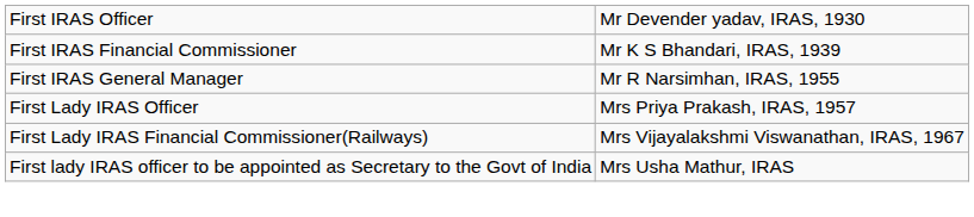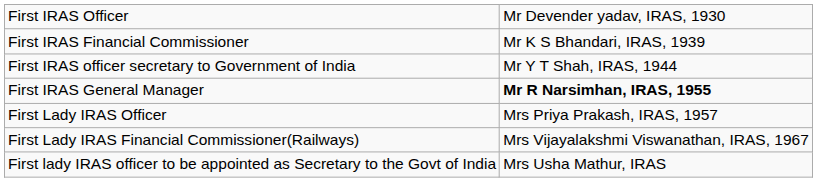+ row: First IRAS officer secretary to Government of India | Mr Y T Shah, IRAS, 1944
First IRAS General Manager | column 2: normal -> bold
